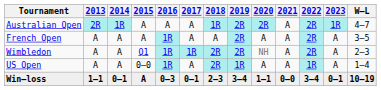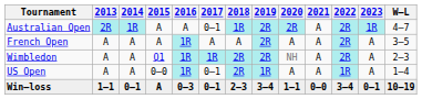Australian Open | 2017: A -> 0–1
US Open | 2017: A -> 0–1
